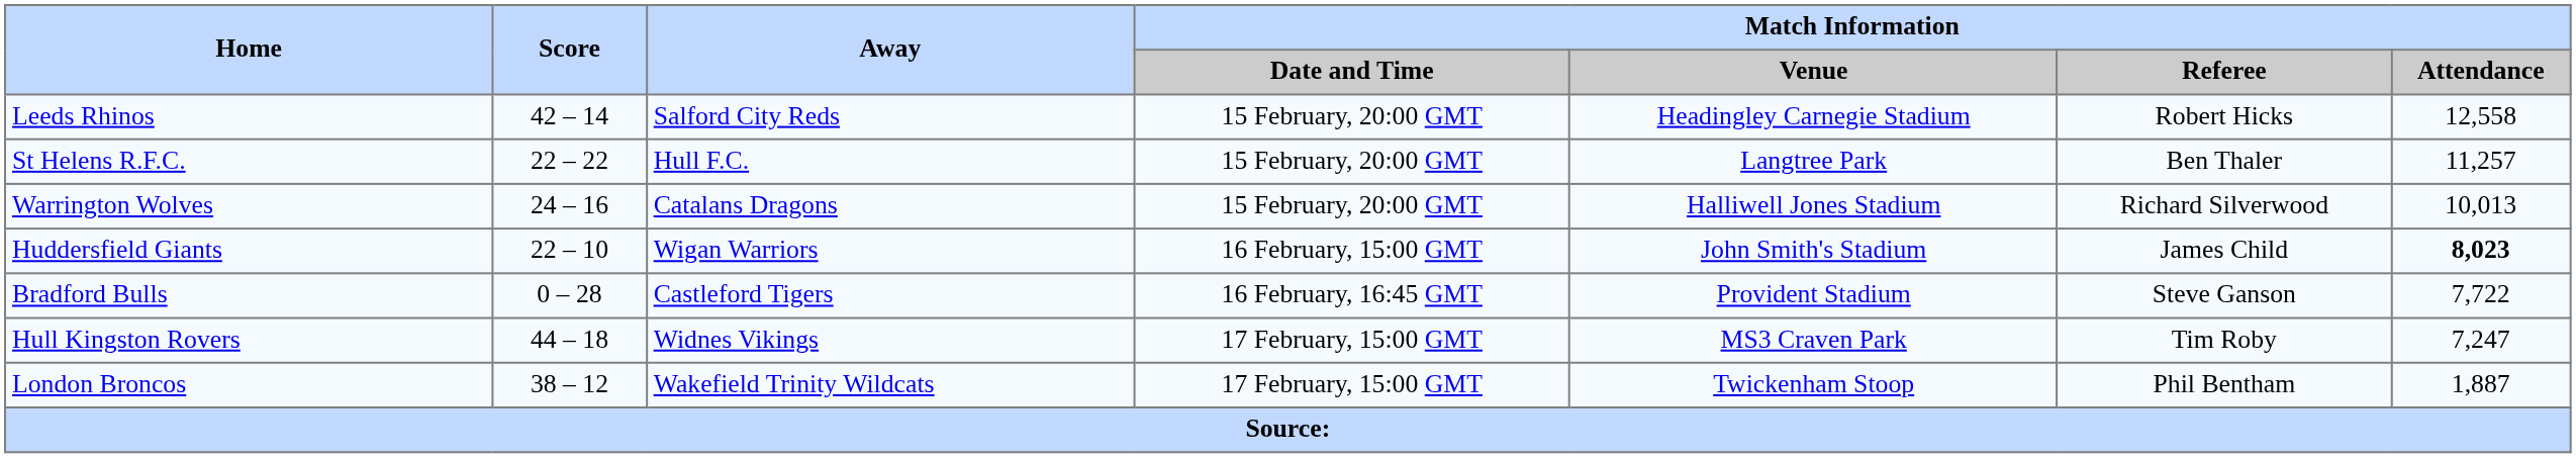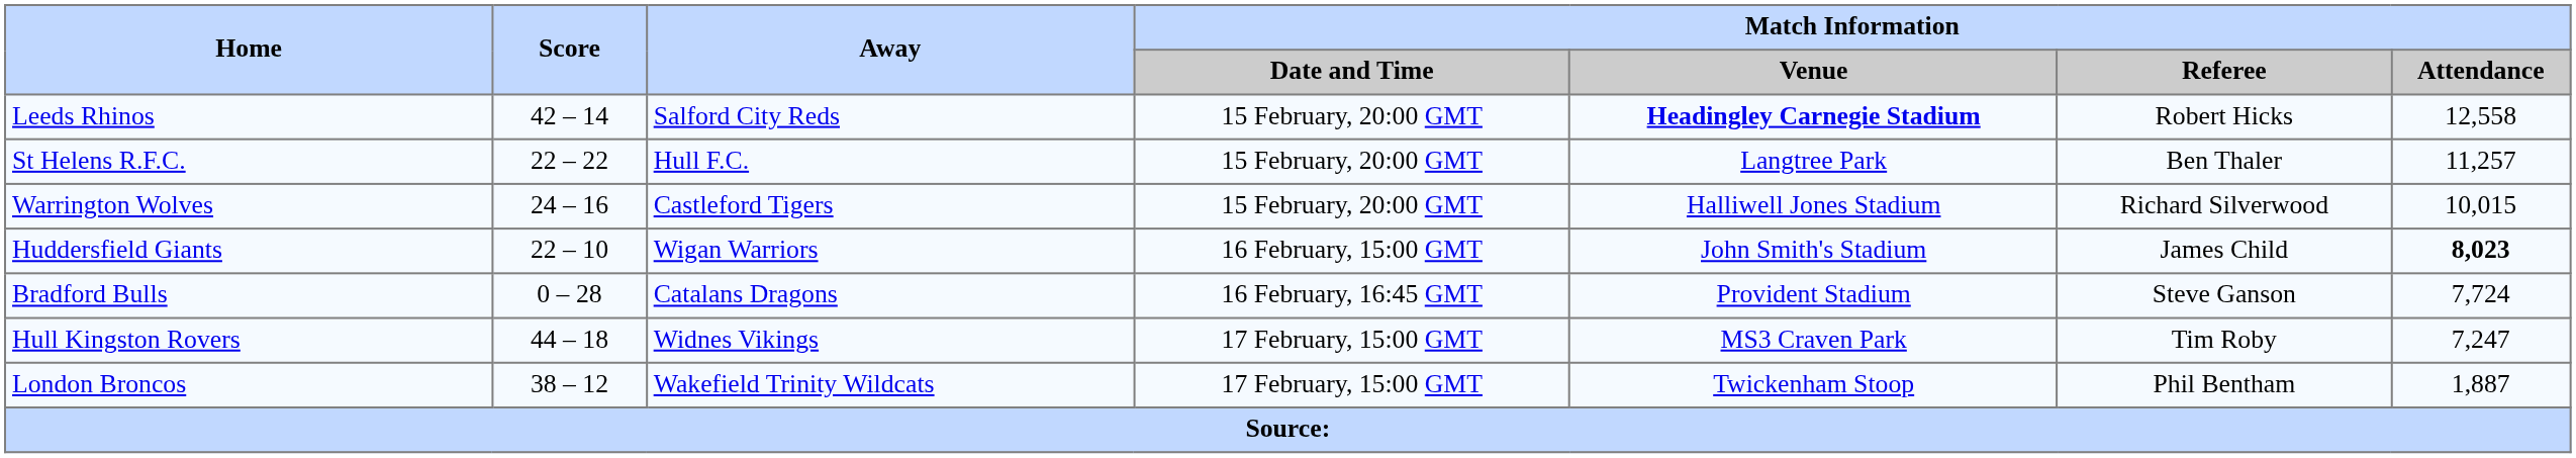Leeds Rhinos | Match Information / Venue: normal -> bold
Warrington Wolves | Away: Catalans Dragons -> Castleford Tigers
Warrington Wolves | Match Information / Attendance: 10,013 -> 10,015
Bradford Bulls | Away: Castleford Tigers -> Catalans Dragons
Bradford Bulls | Match Information / Attendance: 7,722 -> 7,724
